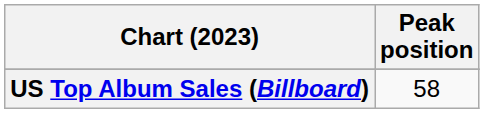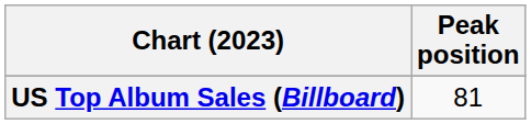US Top Album Sales (Billboard) | Peak position: 58 -> 81
